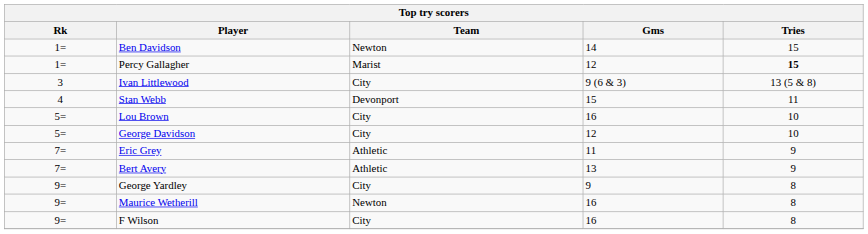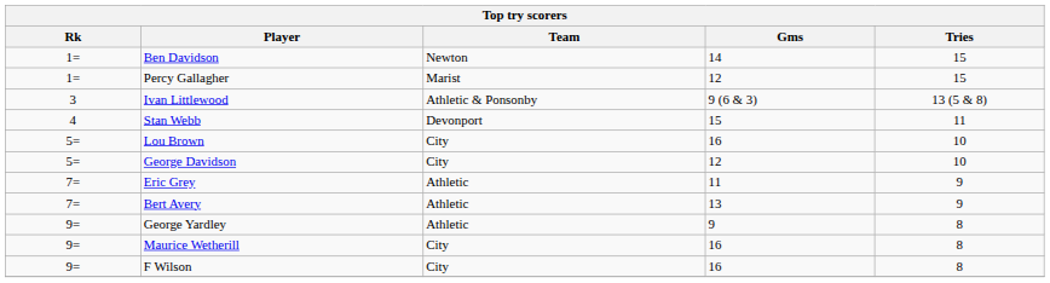Percy Gallagher | Tries: bold -> normal
Ivan Littlewood | Team: City -> Athletic & Ponsonby
George Yardley | Team: City -> Athletic
Maurice Wetherill | Team: Newton -> City
